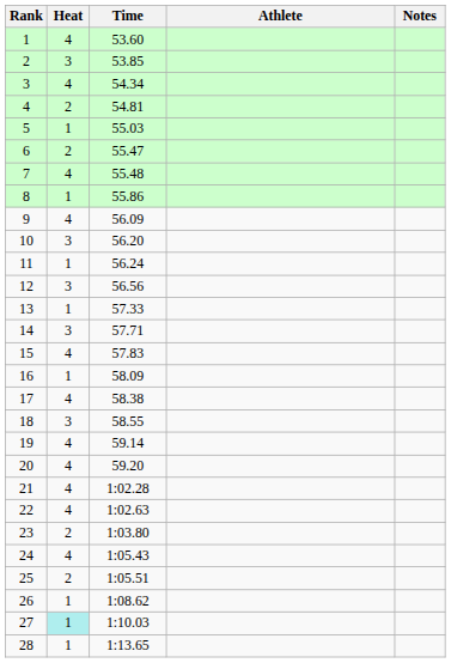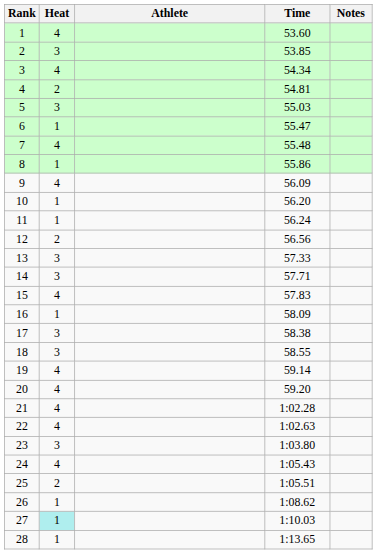columns swapped: Athlete <-> Time
5 | Heat: 1 -> 3
6 | Heat: 2 -> 1
10 | Heat: 3 -> 1
12 | Heat: 3 -> 2
13 | Heat: 1 -> 3
17 | Heat: 4 -> 3
23 | Heat: 2 -> 3
